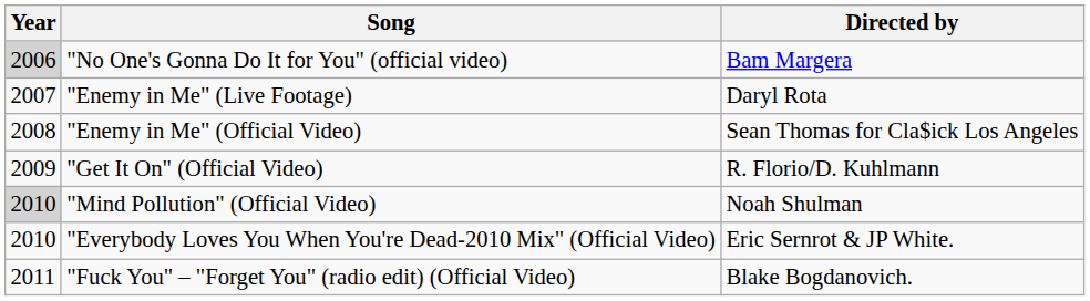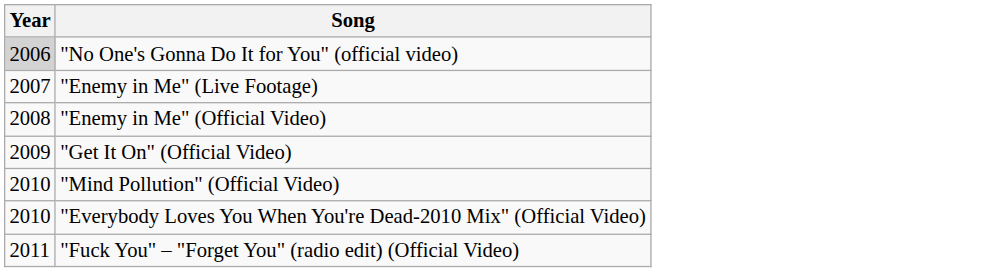- column: Directed by | Bam Margera | Daryl Rota | Sean Thomas for Cla$ick Los Angeles | R. Florio/D. Kuhlmann | Noah Shulman | Eric Sernrot & JP White. | Blake Bogdanovich.
"Mind Pollution" (Official Video) | Year: lightgrey background -> no background
